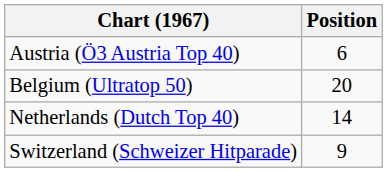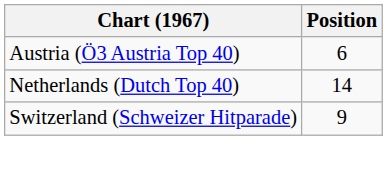- row: Belgium (Ultratop 50) | 20
